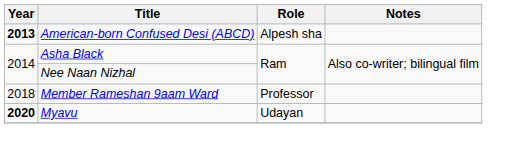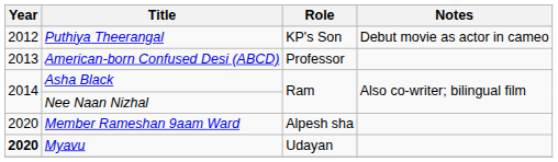+ row: 2012 | Puthiya Theerangal | KP's Son | Debut movie as actor in cameo
American-born Confused Desi (ABCD) | Year: bold -> normal
American-born Confused Desi (ABCD) | Role: Alpesh sha -> Professor
Member Rameshan 9aam Ward | Year: 2018 -> 2020
Member Rameshan 9aam Ward | Role: Professor -> Alpesh sha
